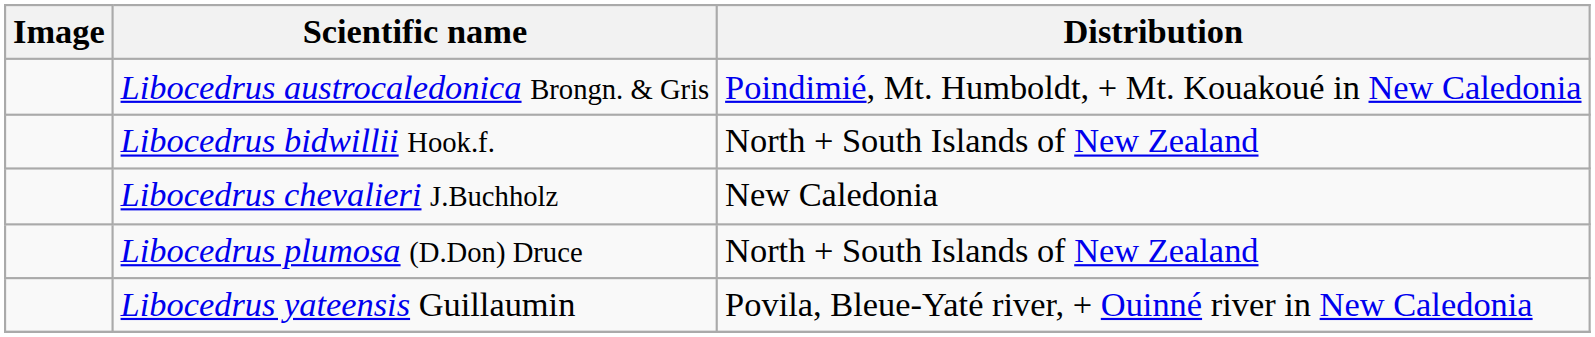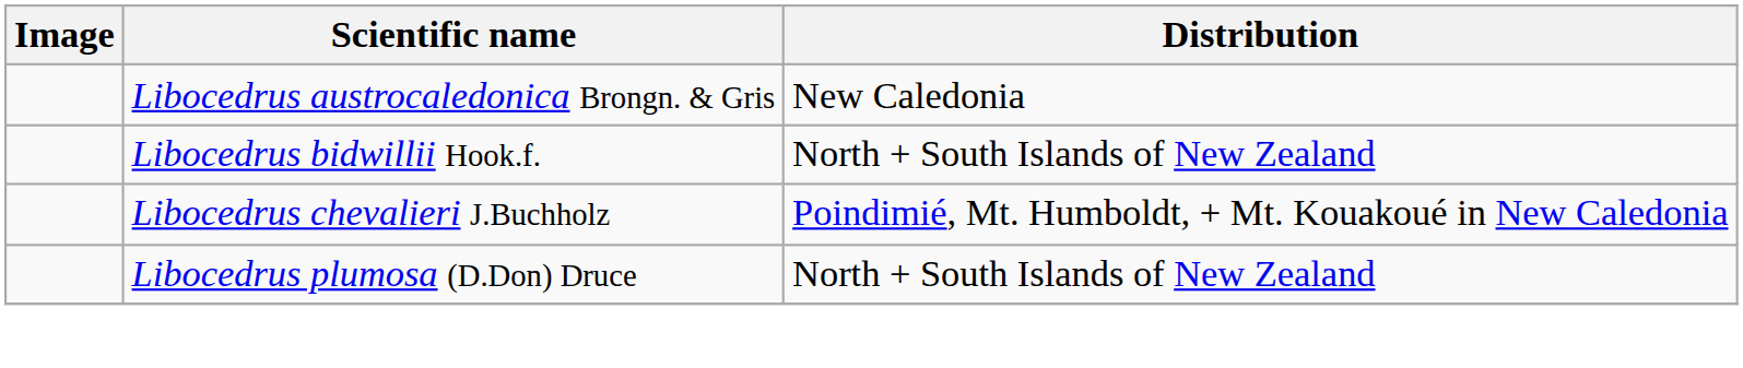Libocedrus austrocaledonica Brongn. & Gris | Distribution: Poindimié, Mt. Humboldt, + Mt. Kouakoué in New Caledonia -> New Caledonia
Libocedrus chevalieri J.Buchholz | Distribution: New Caledonia -> Poindimié, Mt. Humboldt, + Mt. Kouakoué in New Caledonia
- row: Libocedrus yateensis Guillaumin | Povila, Bleue-Yaté river, + Ouinné river in New Caledonia
